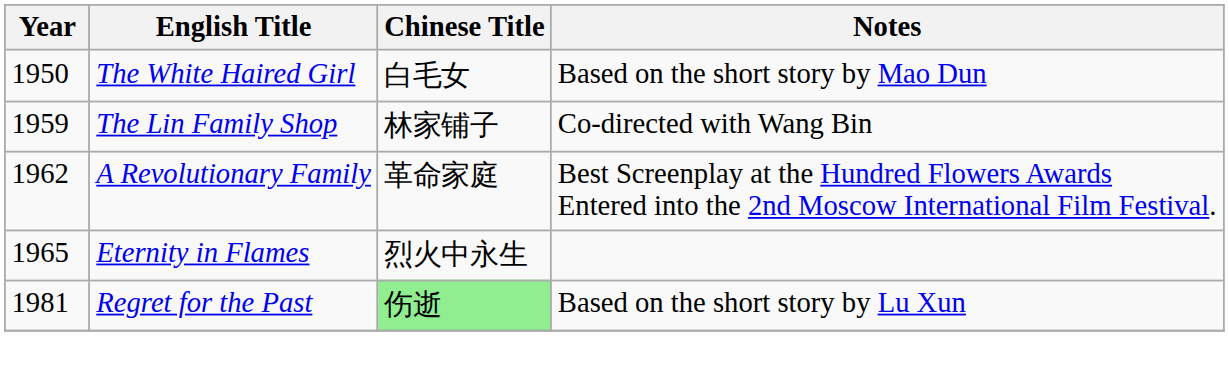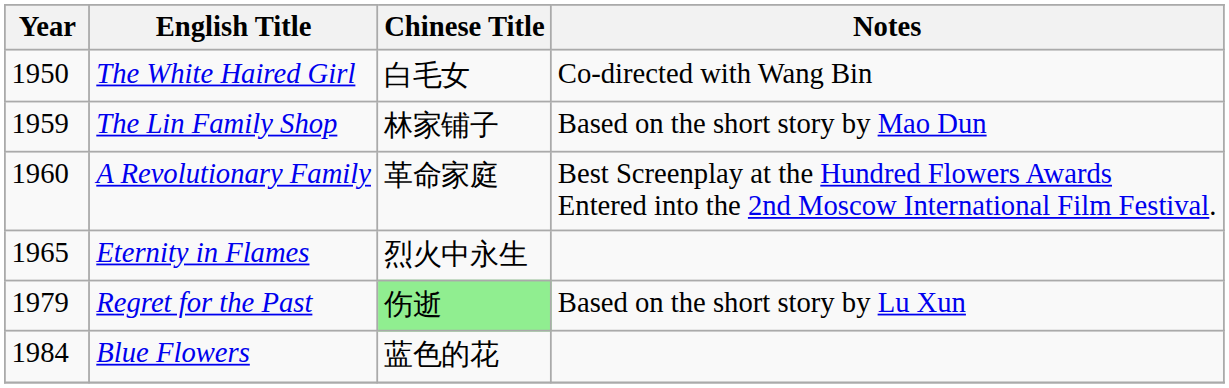The White Haired Girl | Notes: Based on the short story by Mao Dun -> Co-directed with Wang Bin
The Lin Family Shop | Notes: Co-directed with Wang Bin -> Based on the short story by Mao Dun
A Revolutionary Family | Year: 1962 -> 1960
Regret for the Past | Year: 1981 -> 1979
+ row: 1984 | Blue Flowers | 蓝色的花
